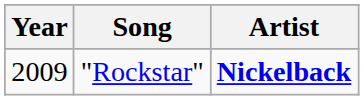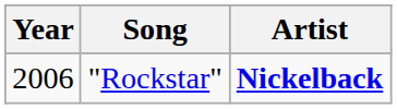"Rockstar" | Year: 2009 -> 2006
